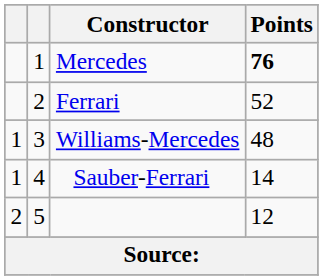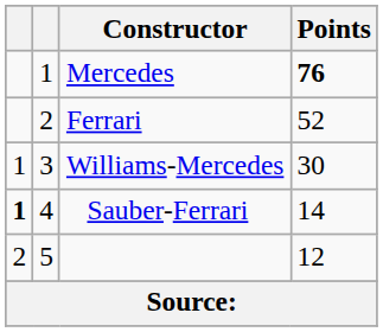Williams-Mercedes | Points: 48 -> 30
Sauber-Ferrari | column 1: normal -> bold
